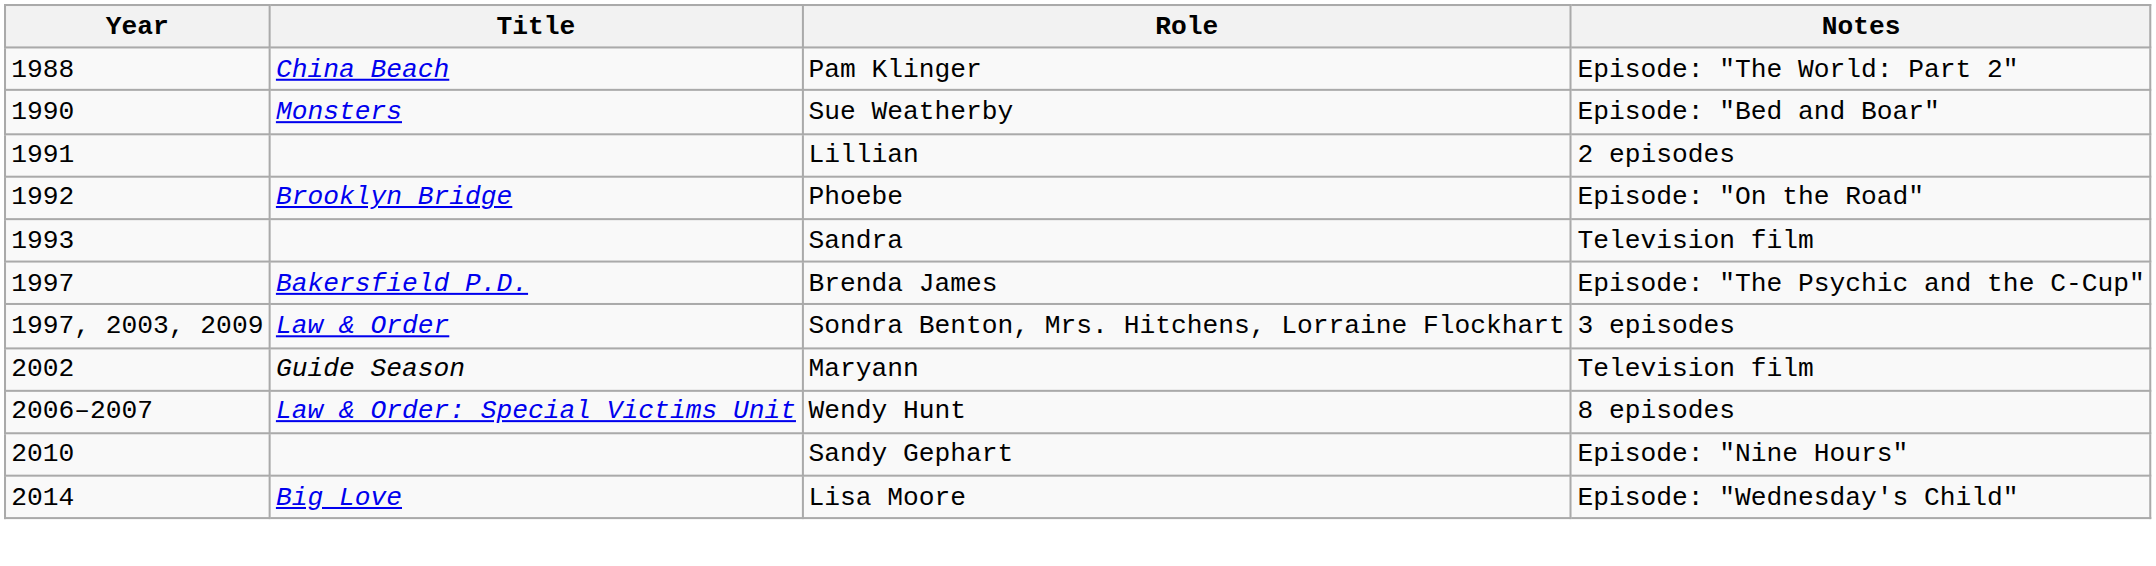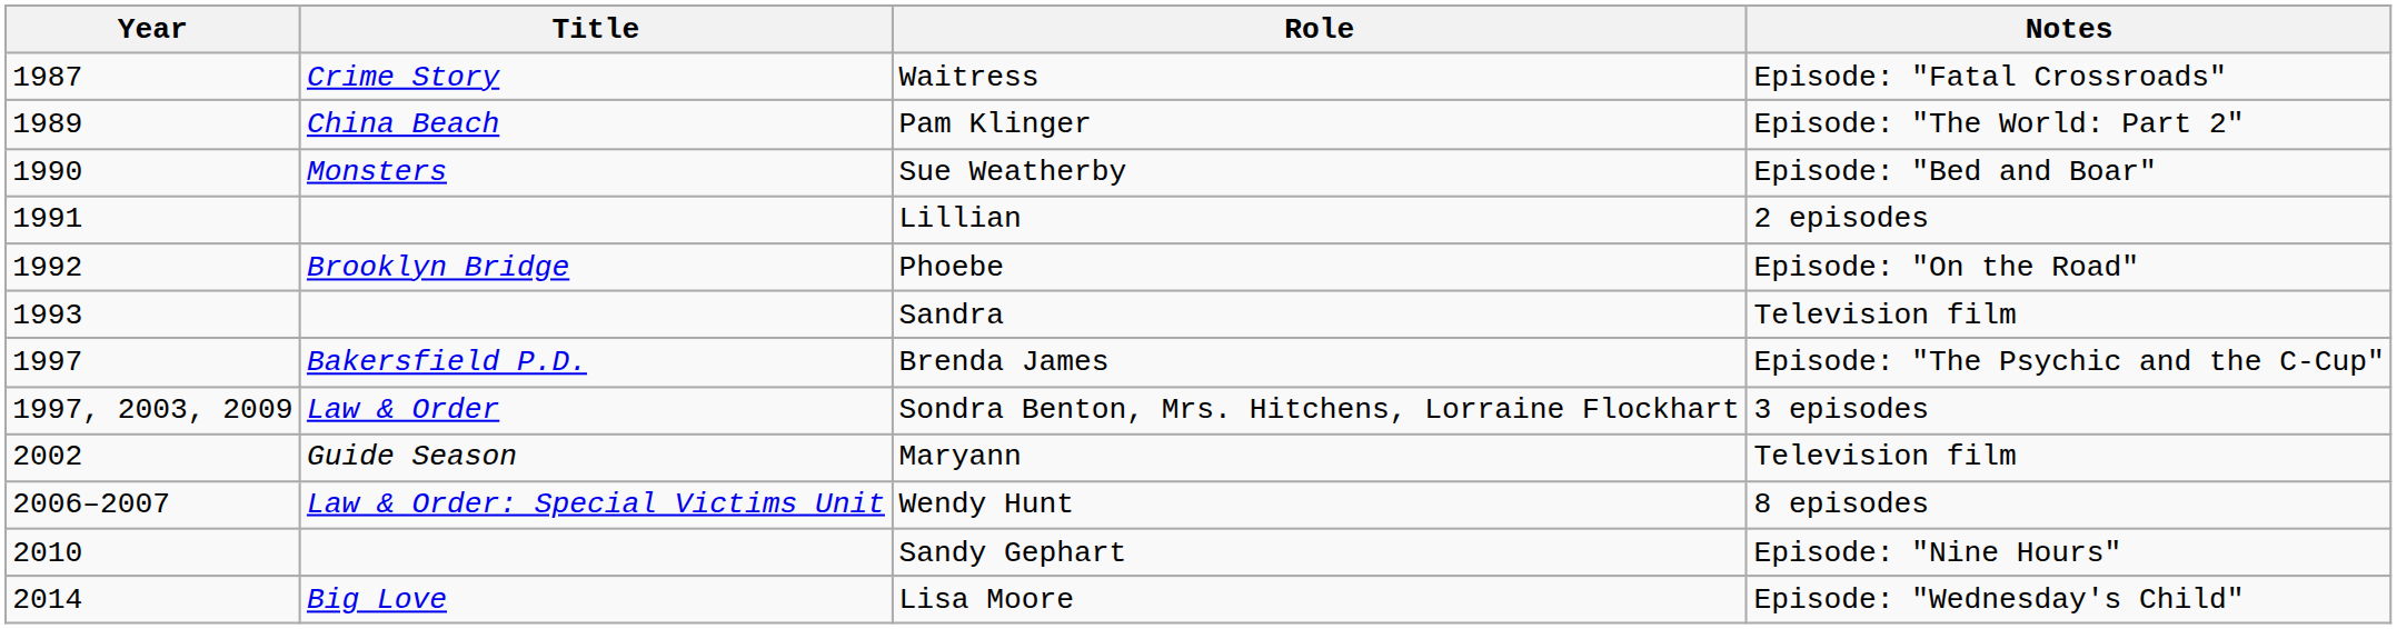+ row: 1987 | Crime Story | Waitress | Episode: "Fatal Crossroads"
Pam Klinger | Year: 1988 -> 1989
